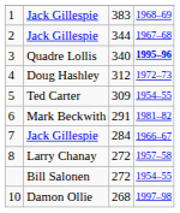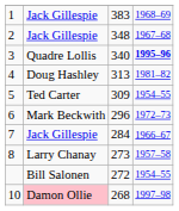2 | column 3: 344 -> 348
4 | column 3: 312 -> 313
4 | column 4: 1972–73 -> 1981–82
6 | column 3: 291 -> 296
6 | column 4: 1981–82 -> 1972–73
8 | column 3: 272 -> 273
10 | column 2: no background -> pink background
